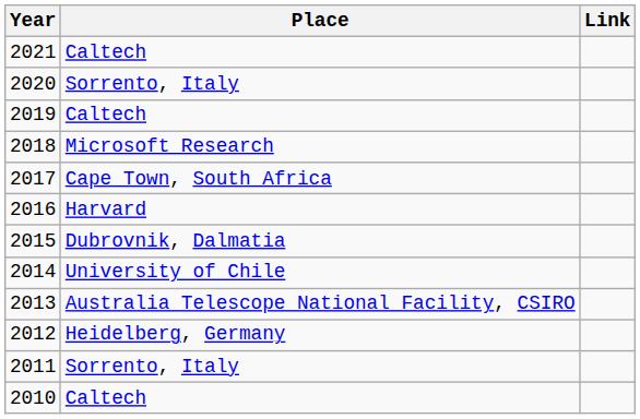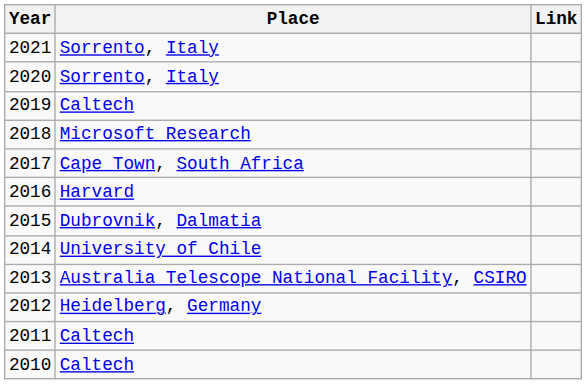2021 | Place: Caltech -> Sorrento, Italy
2011 | Place: Sorrento, Italy -> Caltech
